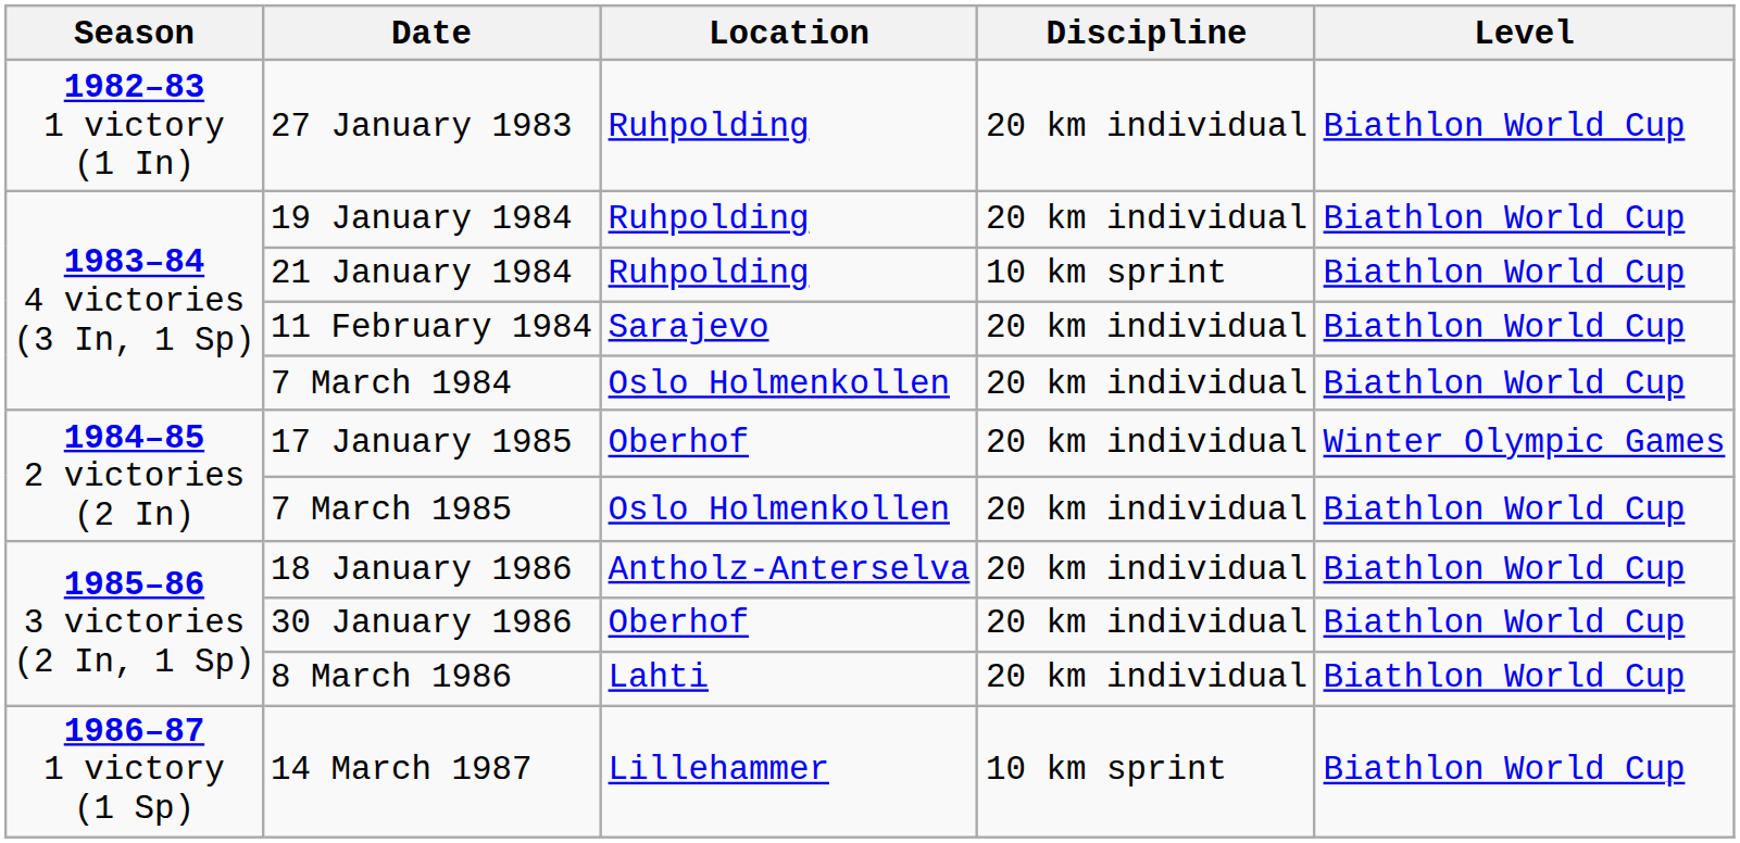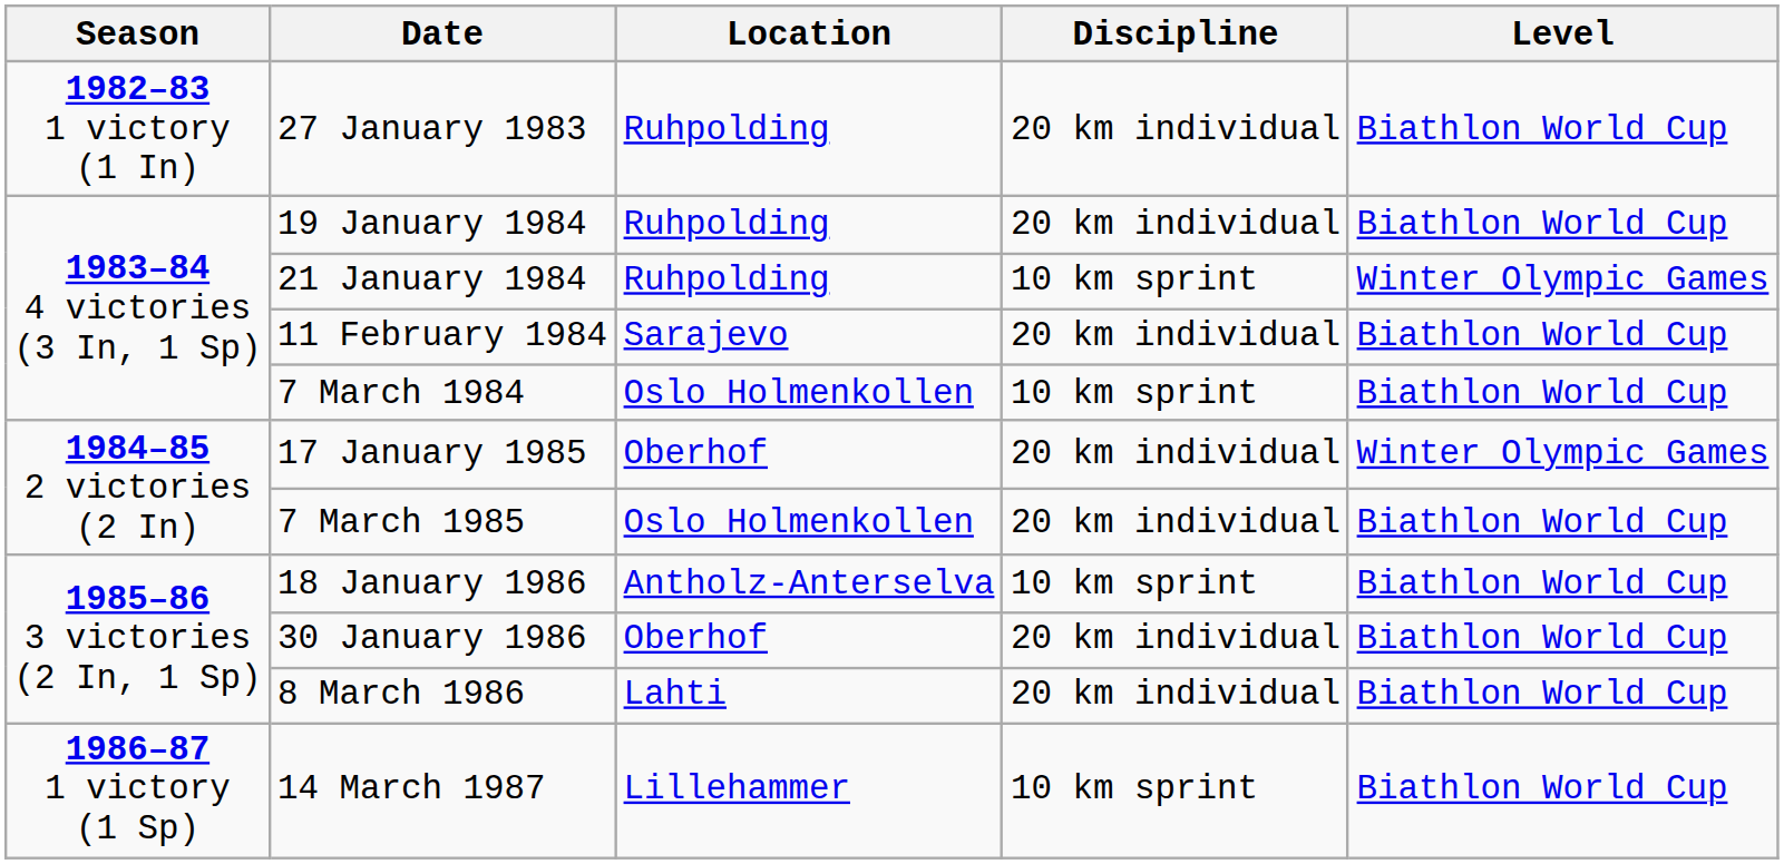21 January 1984 | Level: Biathlon World Cup -> Winter Olympic Games
7 March 1984 | Discipline: 20 km individual -> 10 km sprint
18 January 1986 | Discipline: 20 km individual -> 10 km sprint
